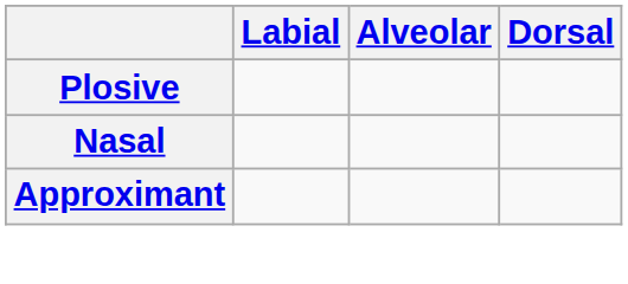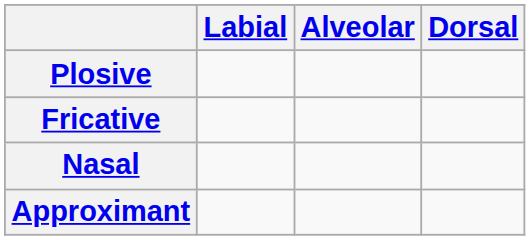+ row: Fricative
